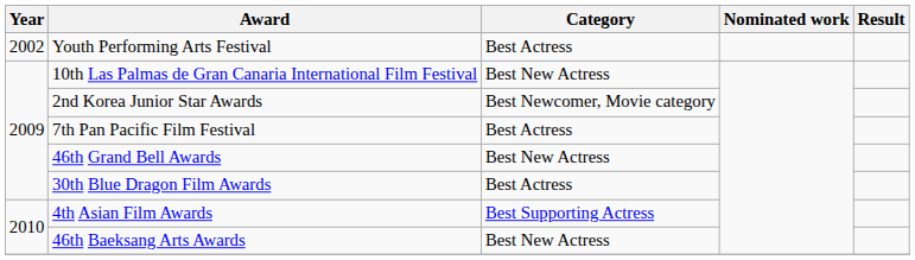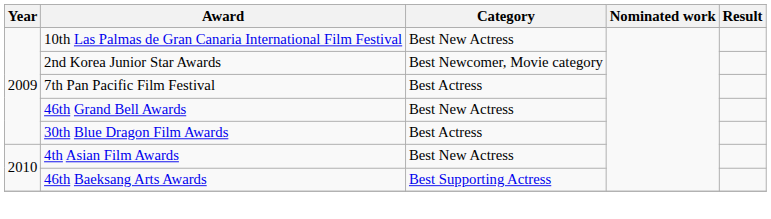- row: 2002 | Youth Performing Arts Festival | Best Actress
4th Asian Film Awards | Category: Best Supporting Actress -> Best New Actress
46th Baeksang Arts Awards | Category: Best New Actress -> Best Supporting Actress
